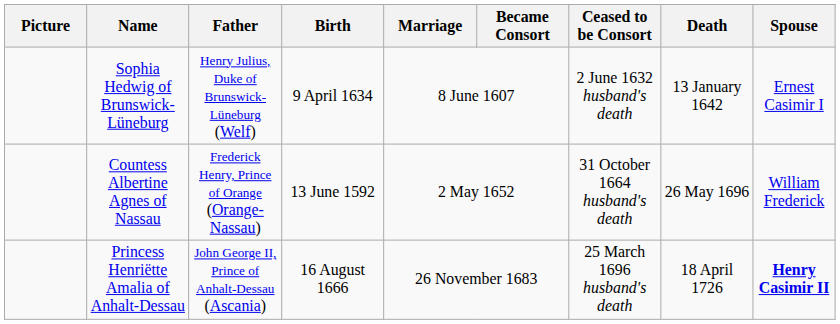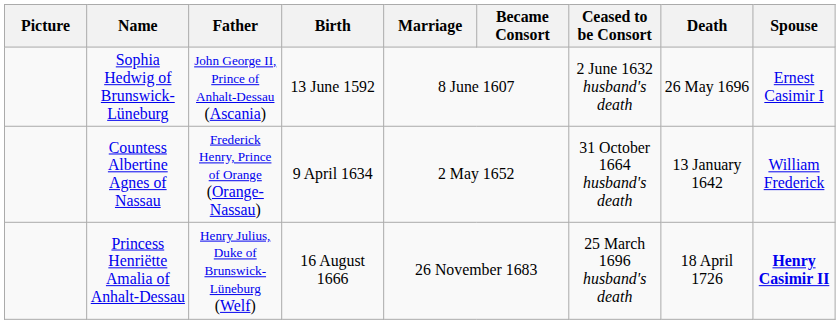Sophia Hedwig of Brunswick-Lüneburg | Father: Henry Julius, Duke of Brunswick-Lüneburg (Welf) -> John George II, Prince of Anhalt-Dessau (Ascania)
Sophia Hedwig of Brunswick-Lüneburg | Birth: 9 April 1634 -> 13 June 1592
Sophia Hedwig of Brunswick-Lüneburg | Death: 13 January 1642 -> 26 May 1696
Countess Albertine Agnes of Nassau | Birth: 13 June 1592 -> 9 April 1634
Countess Albertine Agnes of Nassau | Death: 26 May 1696 -> 13 January 1642
Princess Henriëtte Amalia of Anhalt-Dessau | Father: John George II, Prince of Anhalt-Dessau (Ascania) -> Henry Julius, Duke of Brunswick-Lüneburg (Welf)
